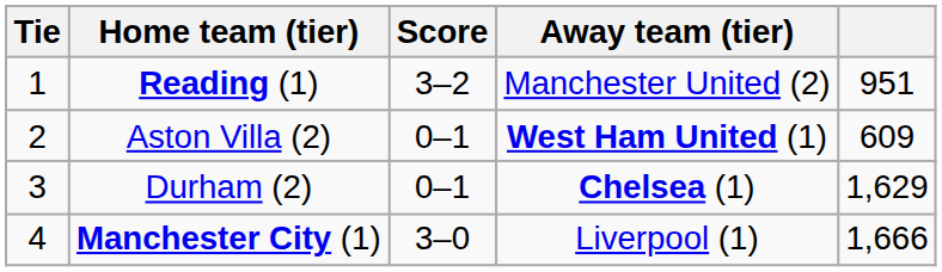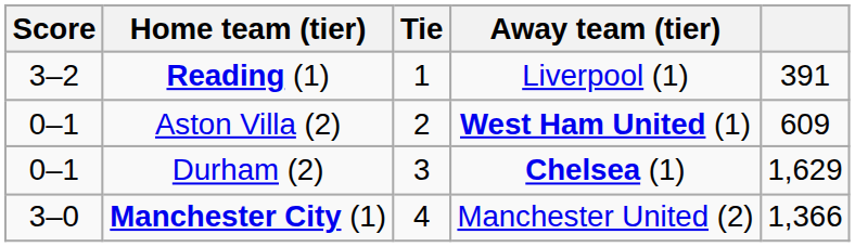columns swapped: Tie <-> Score
Reading (1) | Away team (tier): Manchester United (2) -> Liverpool (1)
Reading (1) | column 5: 951 -> 391
Manchester City (1) | Away team (tier): Liverpool (1) -> Manchester United (2)
Manchester City (1) | column 5: 1,666 -> 1,366
